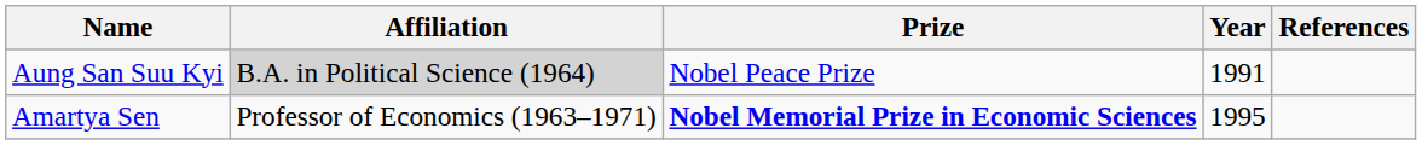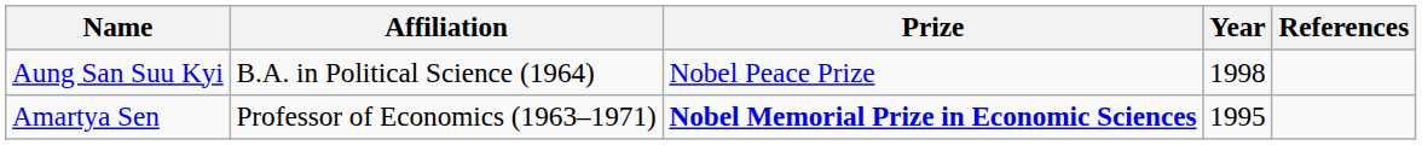Aung San Suu Kyi | Affiliation: lightgrey background -> no background
Aung San Suu Kyi | Year: 1991 -> 1998
